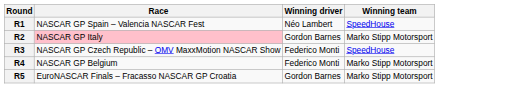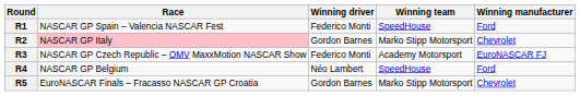+ column: Winning manufacturer | Ford | Chevrolet | EuroNASCAR FJ | Ford | Chevrolet
R1 | Winning driver: Néo Lambert -> Federico Monti
R3 | Winning team: SpeedHouse -> Academy Motorsport
R4 | Winning driver: Federico Monti -> Néo Lambert
R4 | Winning team: Marko Stipp Motorsport -> SpeedHouse
